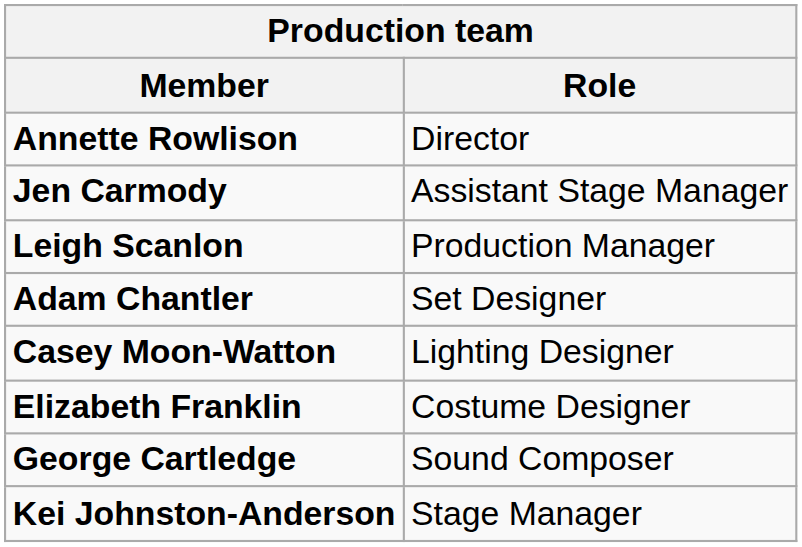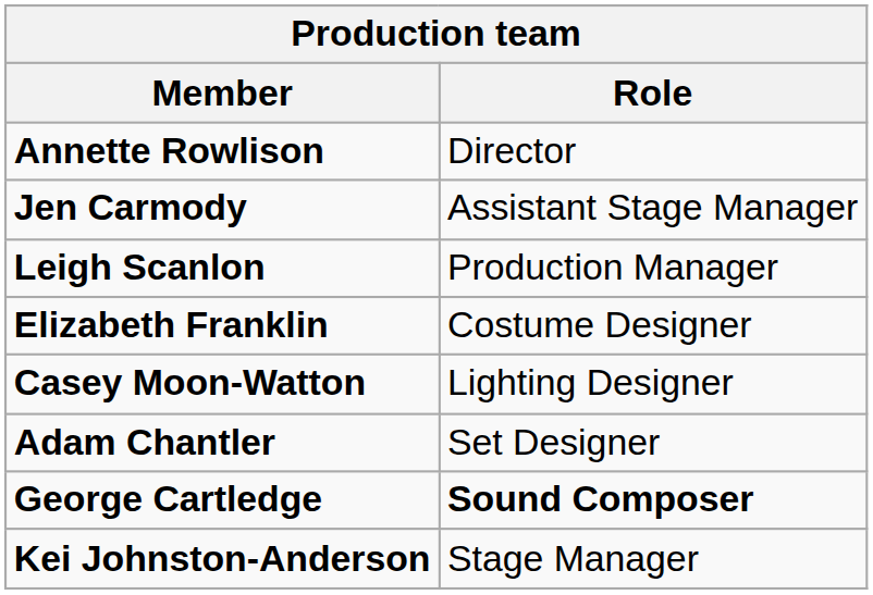rows swapped: Adam Chantler <-> Elizabeth Franklin
George Cartledge | Role: normal -> bold
